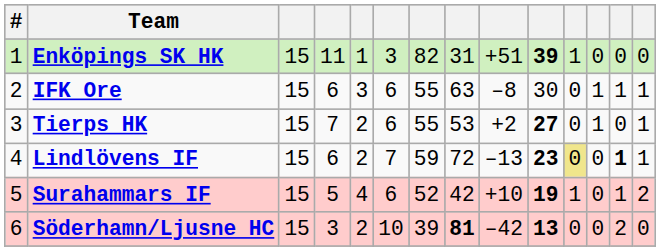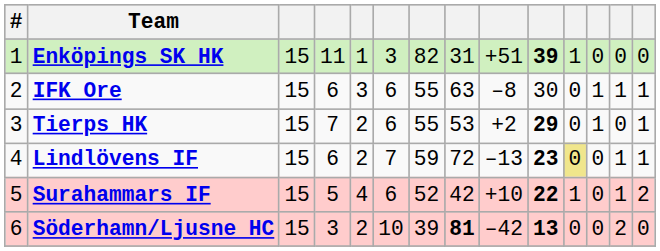Tierps HK | column 10: 27 -> 29
Lindlövens IF | column 13: bold -> normal
Surahammars IF | column 10: 19 -> 22
